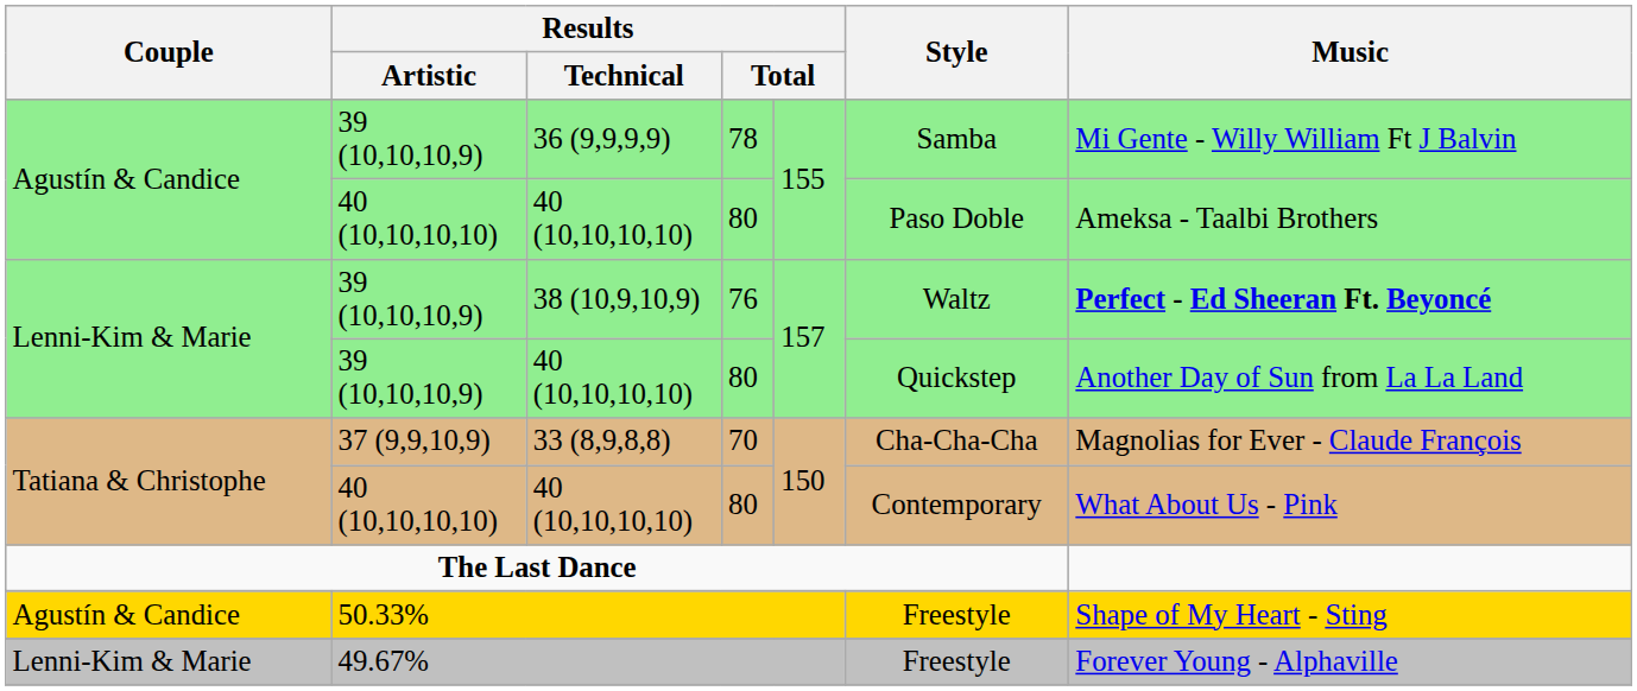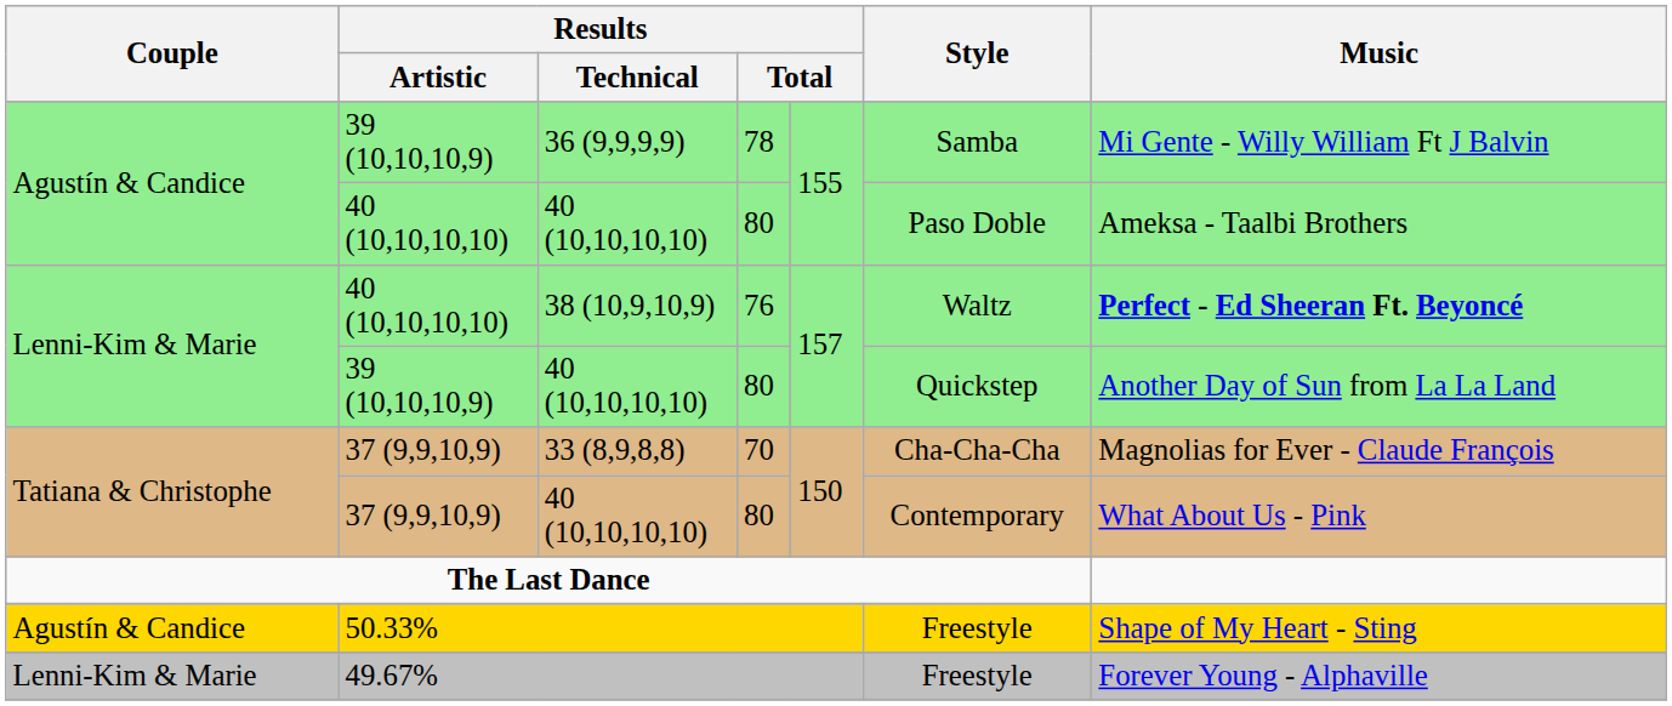38 (10,9,10,9) | Results / Artistic: 39 (10,10,10,9) -> 40 (10,10,10,10)
Tatiana & Christophe / 40 (10,10,10,10) | Results / Artistic: 40 (10,10,10,10) -> 37 (9,9,10,9)
